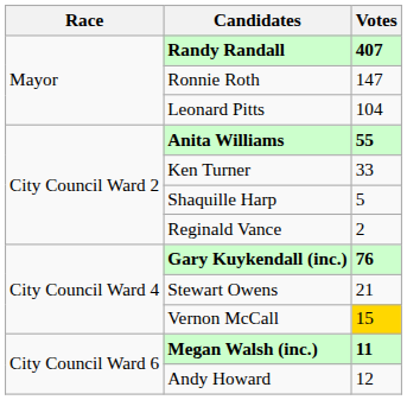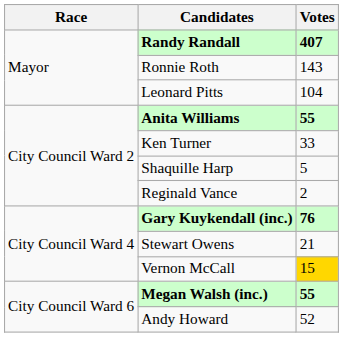Ronnie Roth | Votes: 147 -> 143
Megan Walsh (inc.) | Votes: 11 -> 55
Andy Howard | Votes: 12 -> 52
